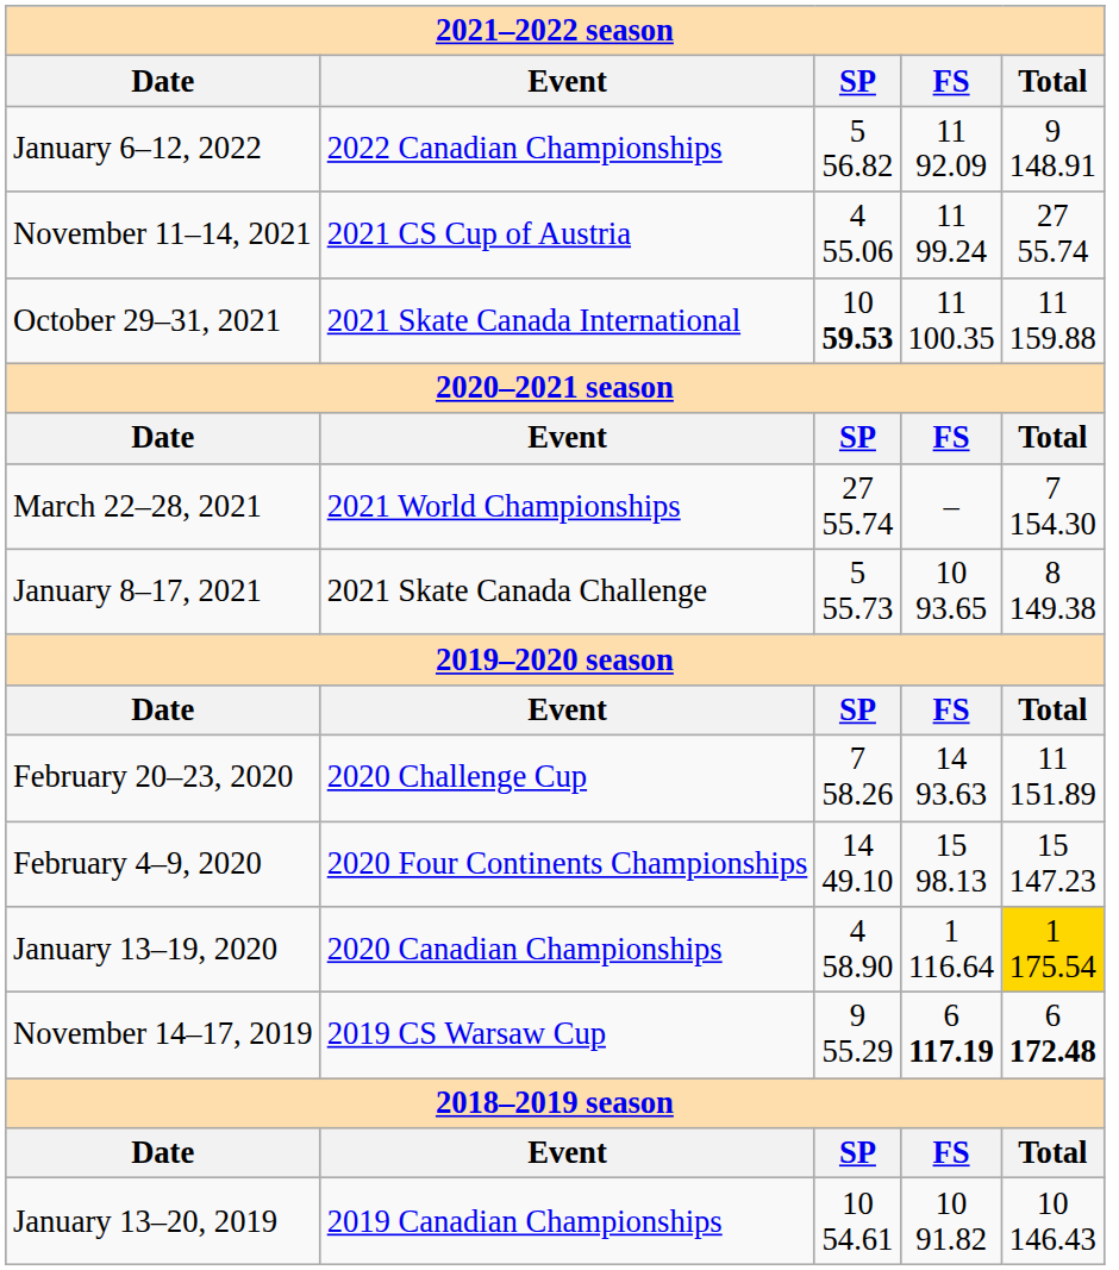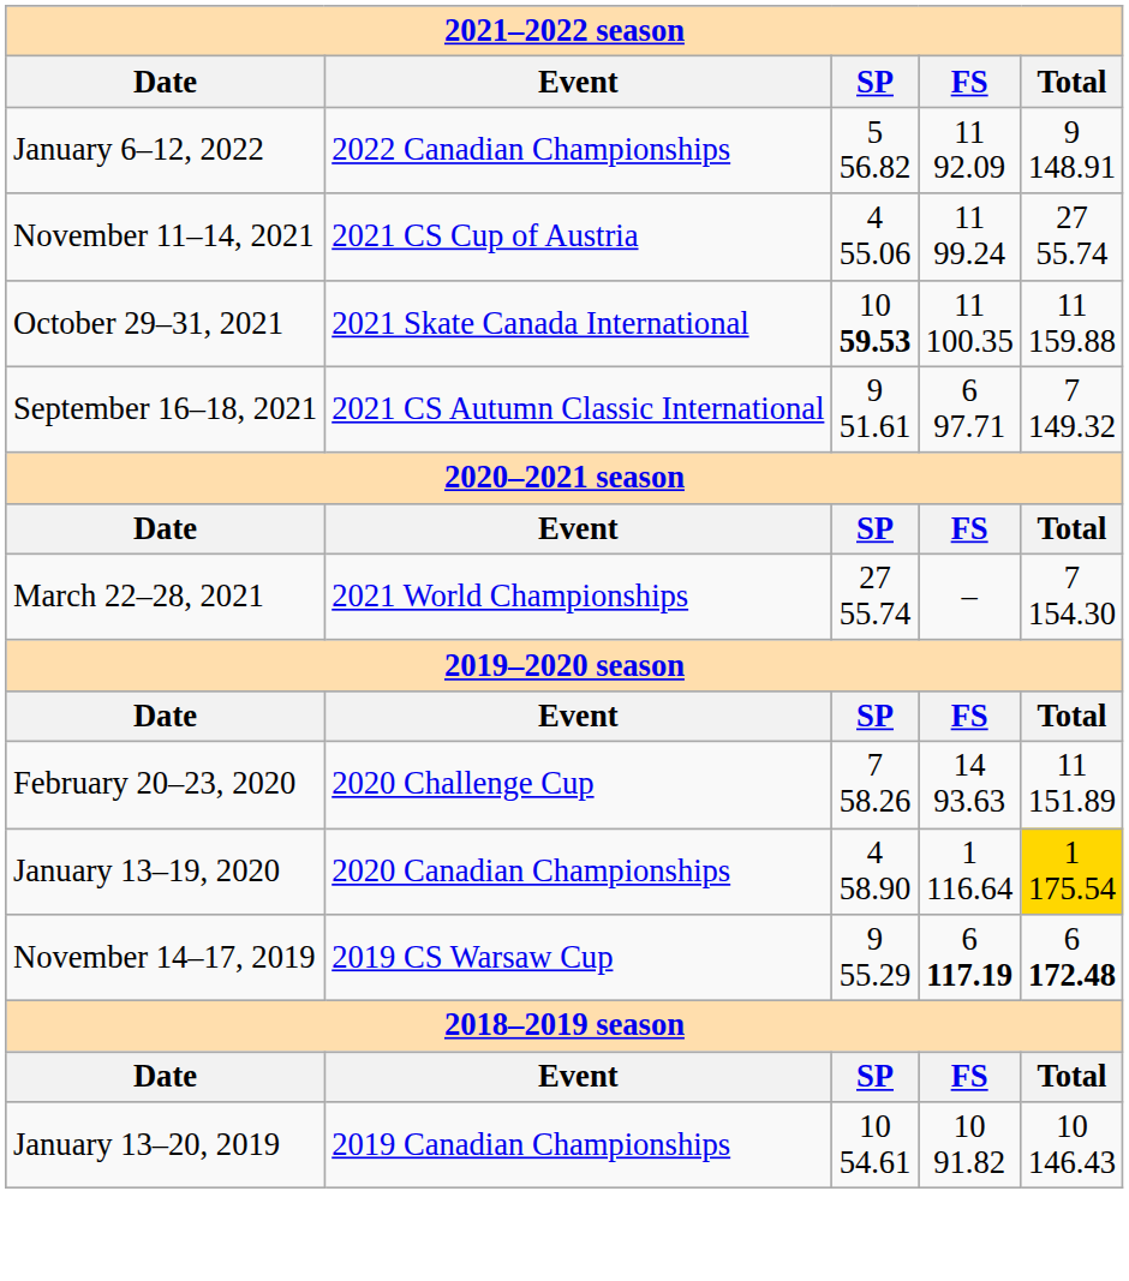+ row: September 16–18, 2021 | 2021 CS Autumn Classic International | 9 51.61 | 6 97.71 | 7 149.32
- row: January 8–17, 2021 | 2021 Skate Canada Challenge | 5 55.73 | 10 93.65 | 8 149.38
- row: February 4–9, 2020 | 2020 Four Continents Championships | 14 49.10 | 15 98.13 | 15 147.23
